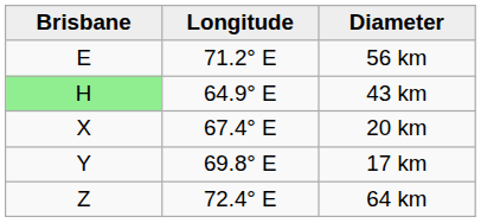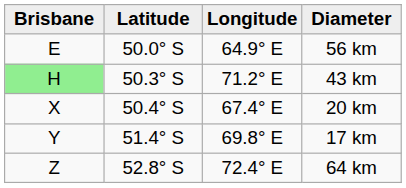+ column: Latitude | 50.0° S | 50.3° S | 50.4° S | 51.4° S | 52.8° S
56 km | Longitude: 71.2° E -> 64.9° E
43 km | Longitude: 64.9° E -> 71.2° E
